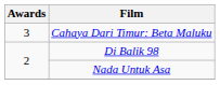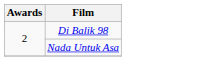- row: 3 | Cahaya Dari Timur: Beta Maluku
